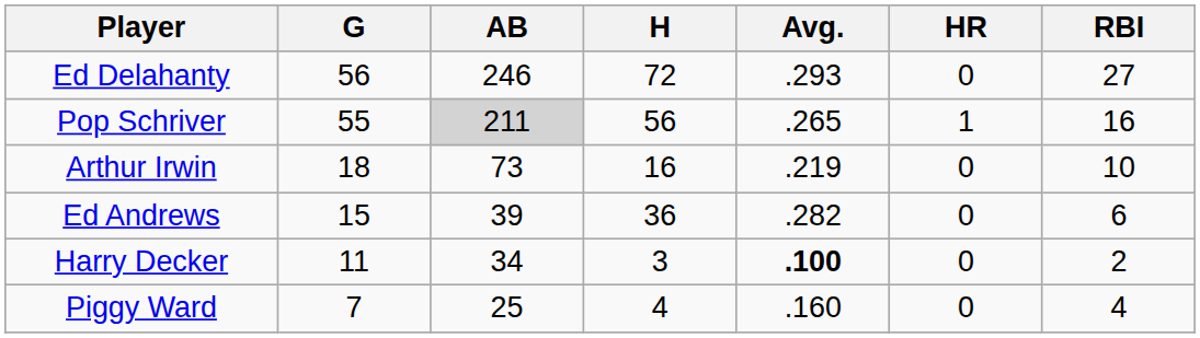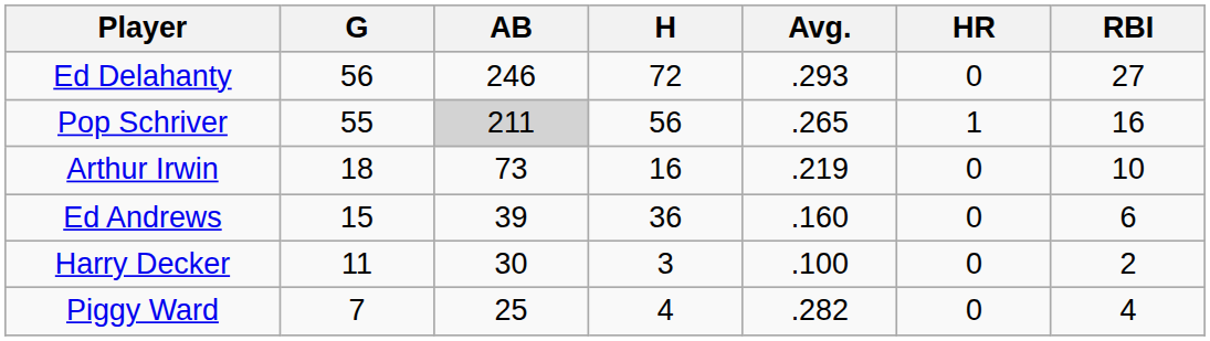Ed Andrews | Avg.: .282 -> .160
Harry Decker | AB: 34 -> 30
Harry Decker | Avg.: bold -> normal
Piggy Ward | Avg.: .160 -> .282
